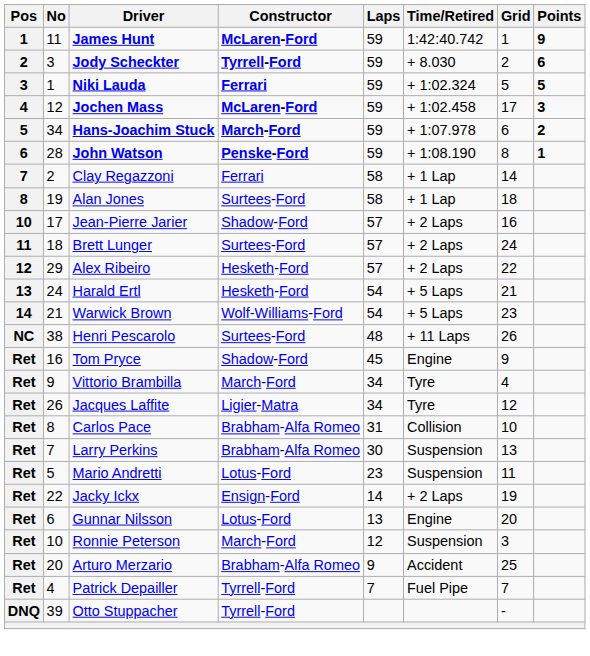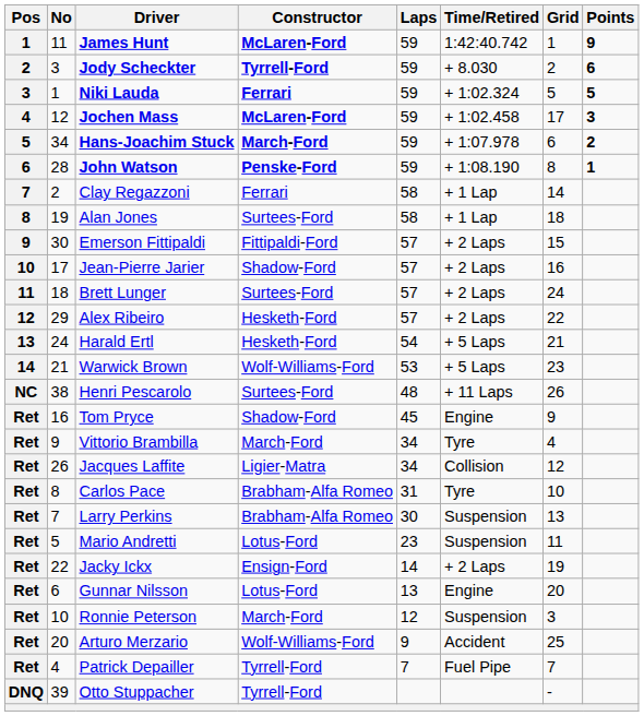+ row: 9 | 30 | Emerson Fittipaldi | Fittipaldi-Ford | 57 | + 2 Laps | 15
Warwick Brown | Laps: 54 -> 53
Jacques Laffite | Time/Retired: Tyre -> Collision
Carlos Pace | Time/Retired: Collision -> Tyre
Arturo Merzario | Constructor: Brabham-Alfa Romeo -> Wolf-Williams-Ford
